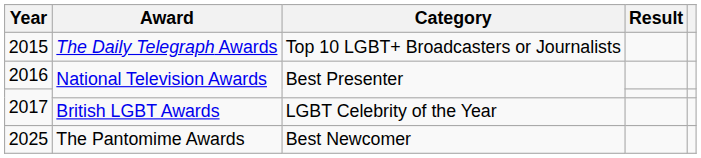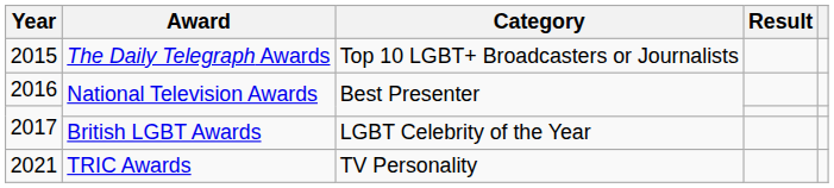+ row: 2021 | TRIC Awards | TV Personality
- row: 2025 | The Pantomime Awards | Best Newcomer
